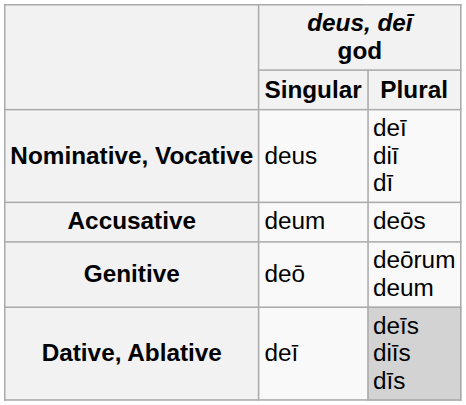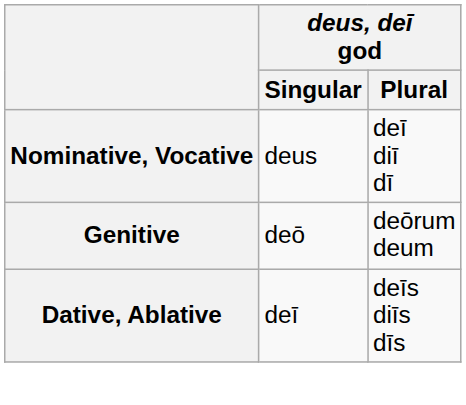- row: Accusative | deum | deōs
Dative, Ablative | deus, deī god / Plural: lightgrey background -> no background
